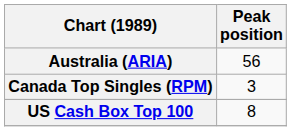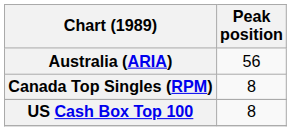Canada Top Singles (RPM) | Peak position: 3 -> 8
